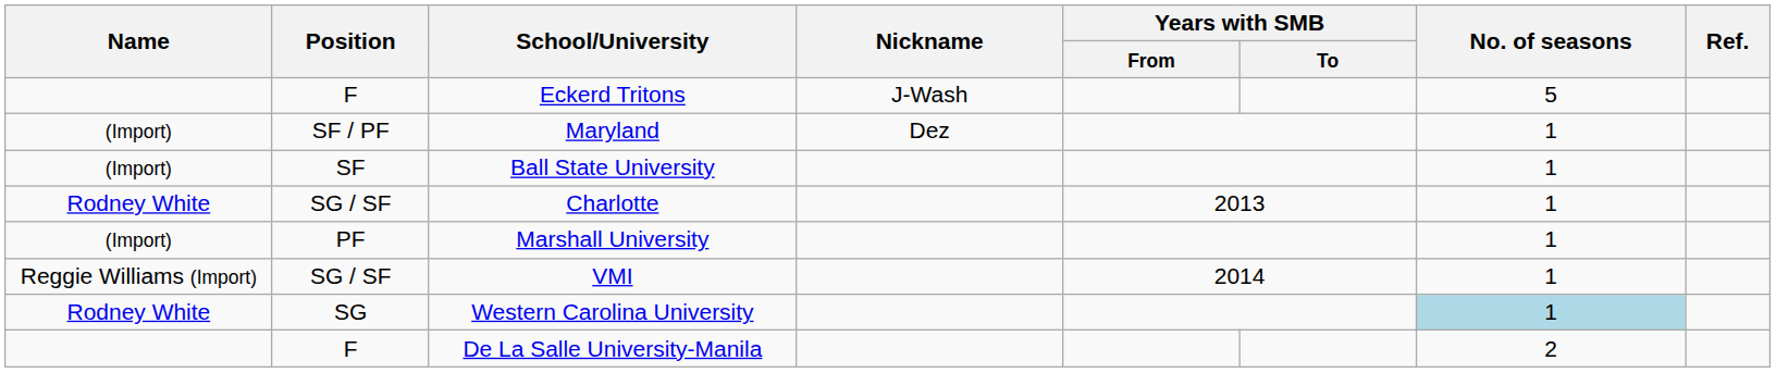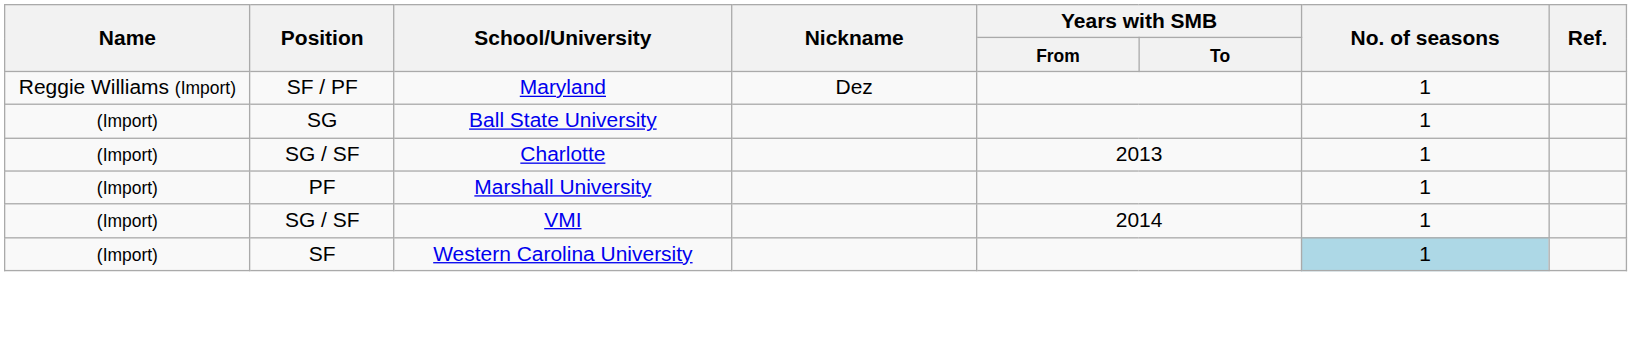- row: F | Eckerd Tritons | J-Wash | 5
Maryland | Name: (Import) -> Reggie Williams (Import)
Ball State University | Position: SF -> SG
Charlotte | Name: Rodney White -> (Import)
VMI | Name: Reggie Williams (Import) -> (Import)
Western Carolina University | Name: Rodney White -> (Import)
Western Carolina University | Position: SG -> SF
- row: F | De La Salle University-Manila | 2
